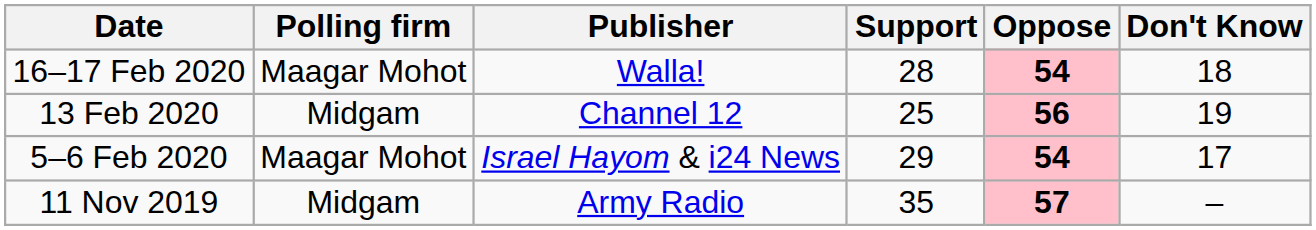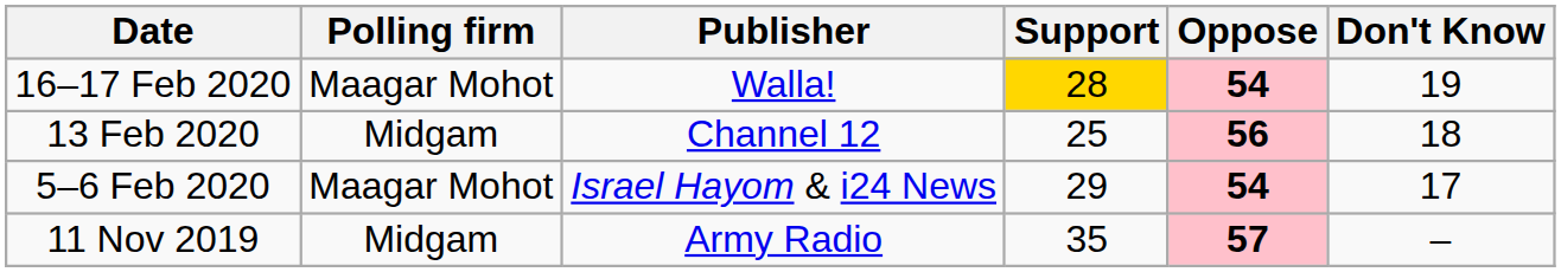16–17 Feb 2020 | Support: no background -> gold background
16–17 Feb 2020 | Don't Know: 18 -> 19
13 Feb 2020 | Don't Know: 19 -> 18
